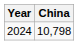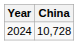2024 | China: 10,798 -> 10,728
